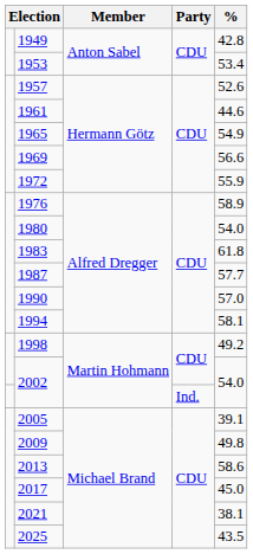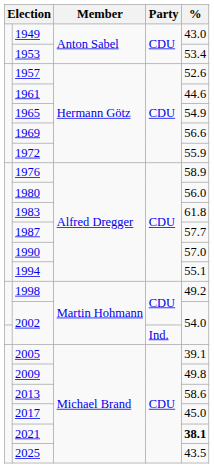1949 | %: 42.8 -> 43.0
1980 | %: 54.0 -> 56.0
1994 | %: 58.1 -> 55.1
2021 | %: normal -> bold
